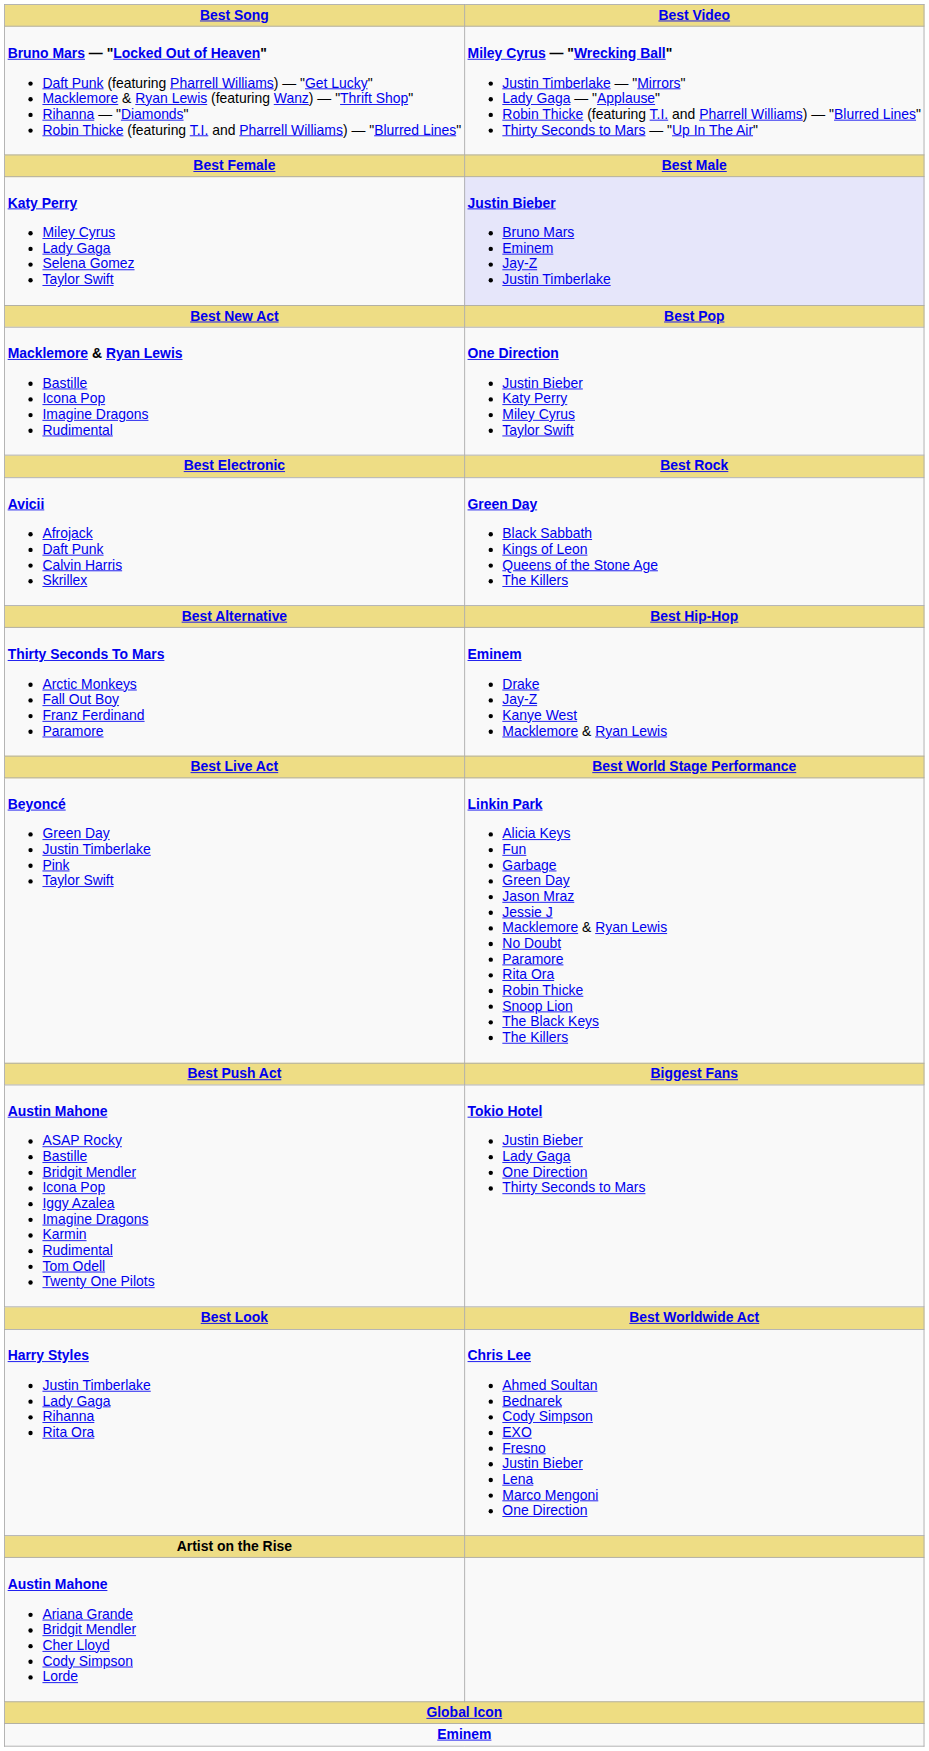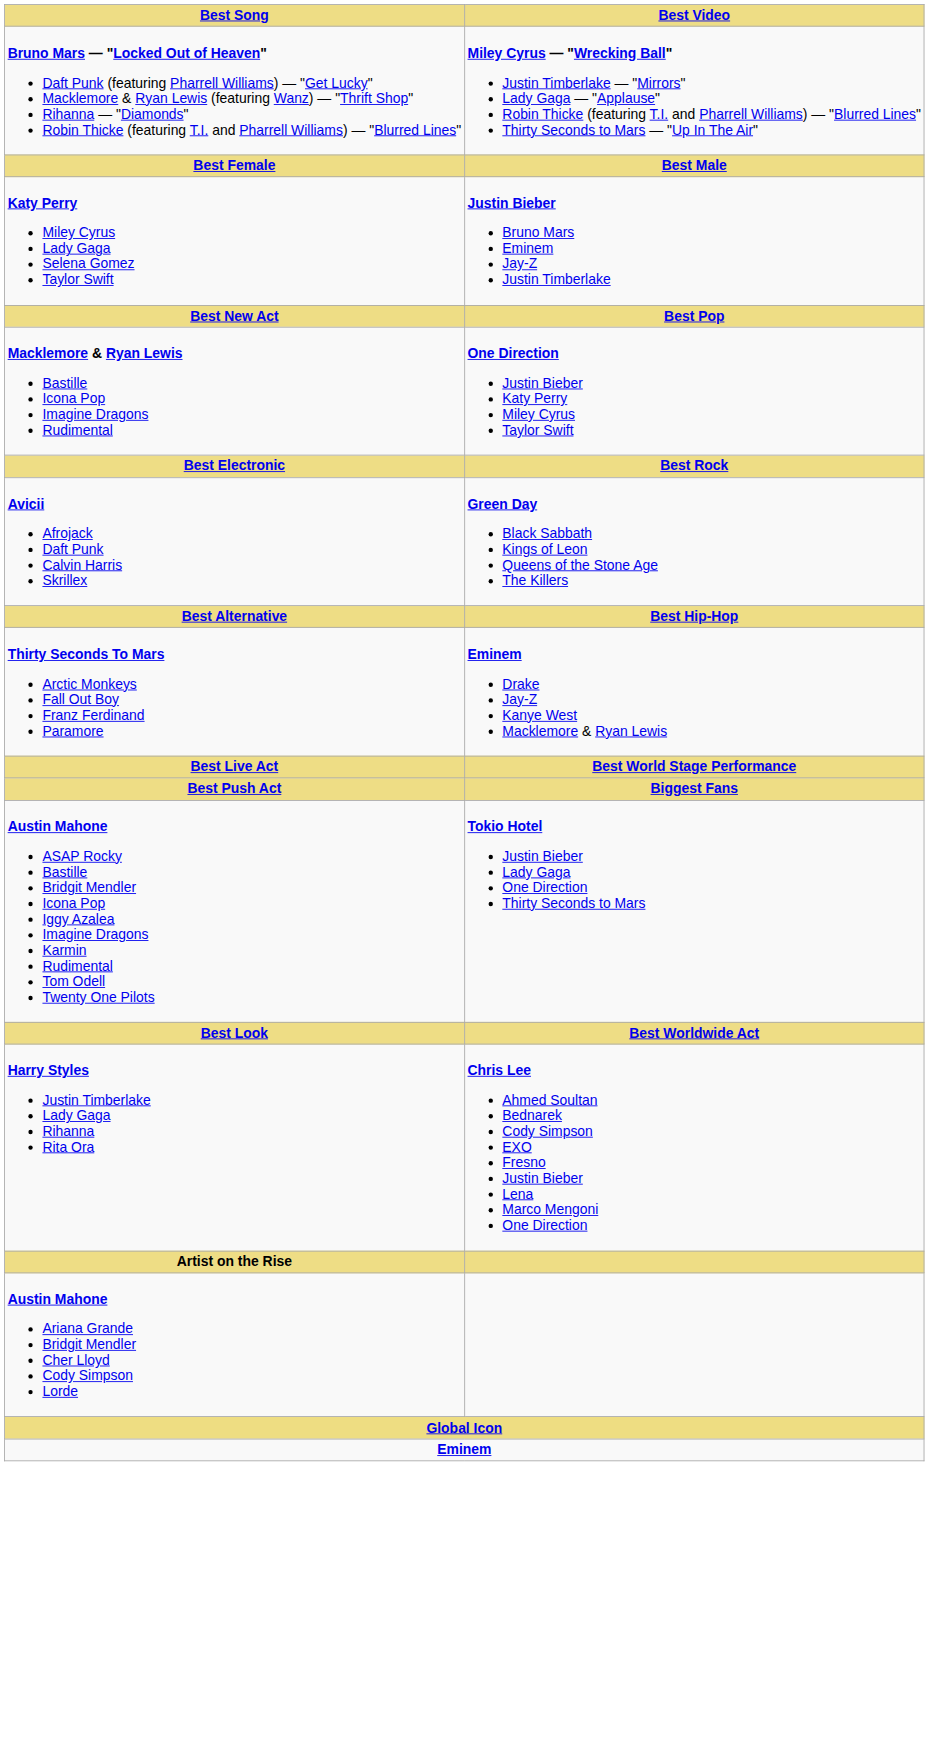Katy Perry Miley Cyrus Lady Gaga Selena Gomez Taylor Swift | Best Video: lavender background -> no background
- row: Beyoncé Green Day Justin Timberlake Pink Taylor Swift | Linkin Park Alicia Keys Fun Garbage Green Day Jason Mraz Jessie J Macklemore & Ryan Lewis No Doubt Paramore Rita Ora Robin Thicke Snoop Lion The Black Keys The Killers
